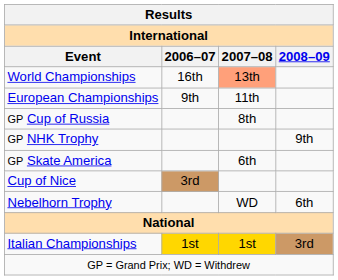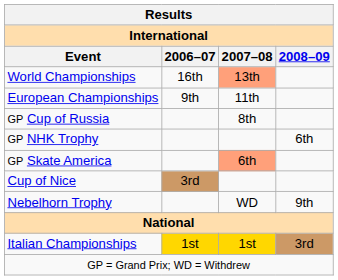GP NHK Trophy | International / 2008–09: 9th -> 6th
GP Skate America | International / 2007–08: no background -> lightsalmon background
Nebelhorn Trophy | International / 2008–09: 6th -> 9th
